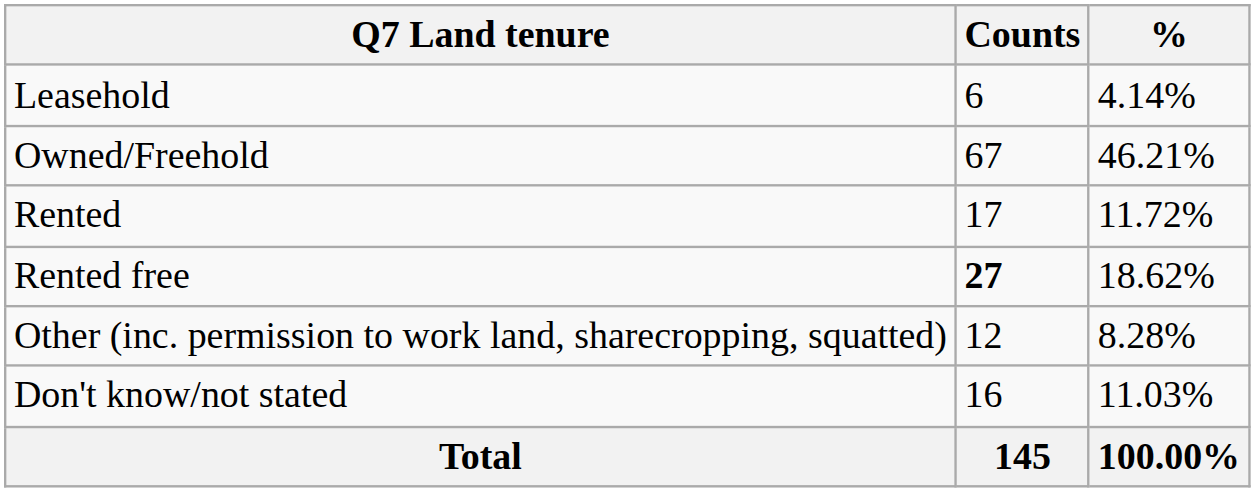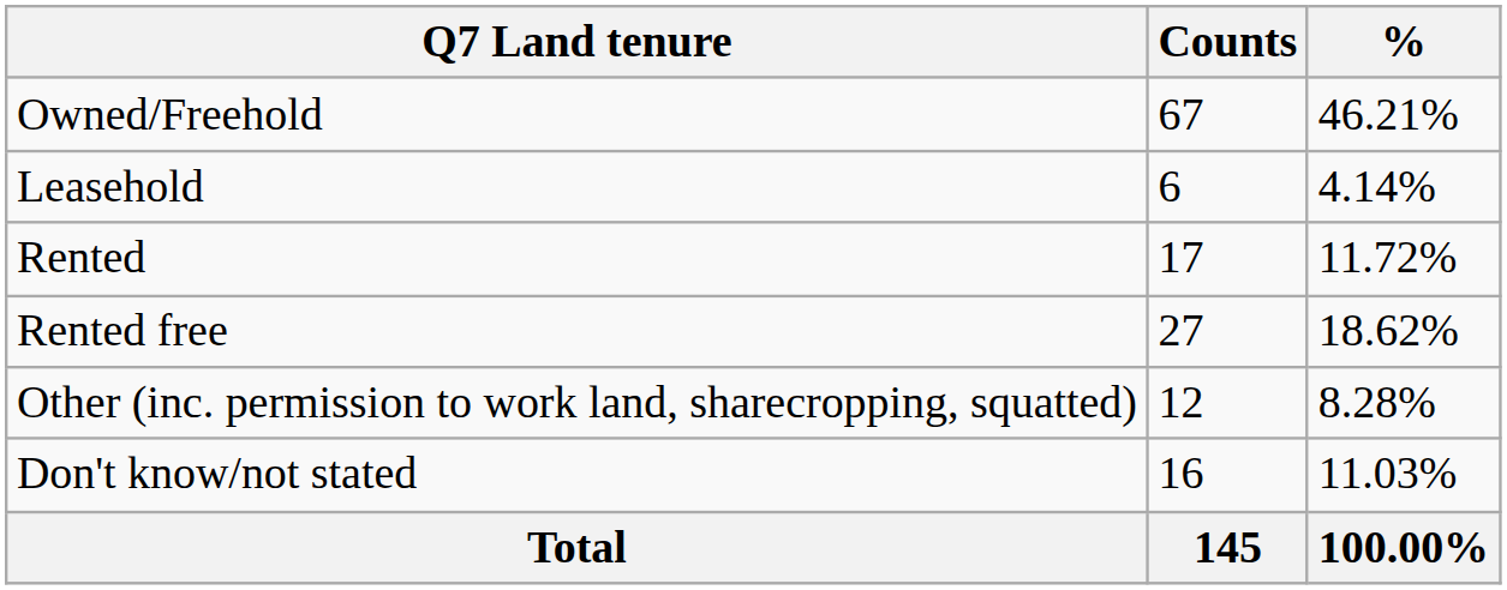rows swapped: Leasehold <-> Owned/Freehold
Rented free | Counts: bold -> normal
